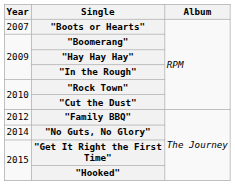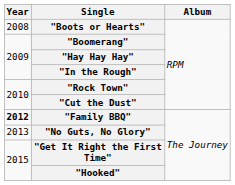"Boots or Hearts" | Year: 2007 -> 2008
"Family BBQ" | Year: normal -> bold
"No Guts, No Glory" | Year: 2014 -> 2013
